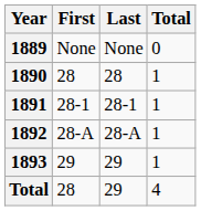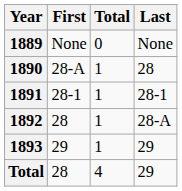columns swapped: Last <-> Total
1890 | First: 28 -> 28-A
1892 | First: 28-A -> 28
